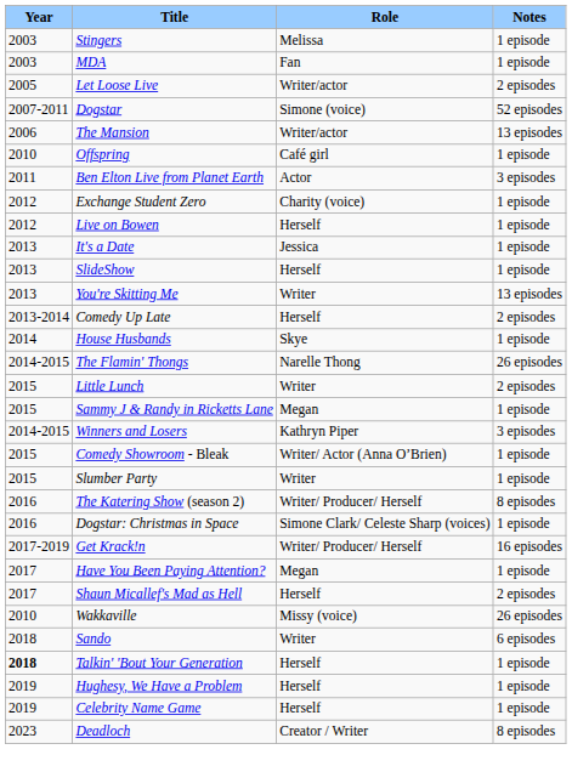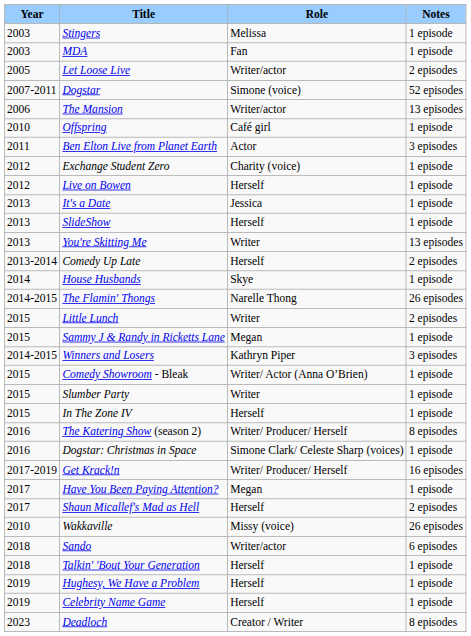+ row: 2015 | In The Zone IV | Herself | 1 episode
Sando | Role: Writer -> Writer/actor
Talkin' 'Bout Your Generation | Year: bold -> normal
